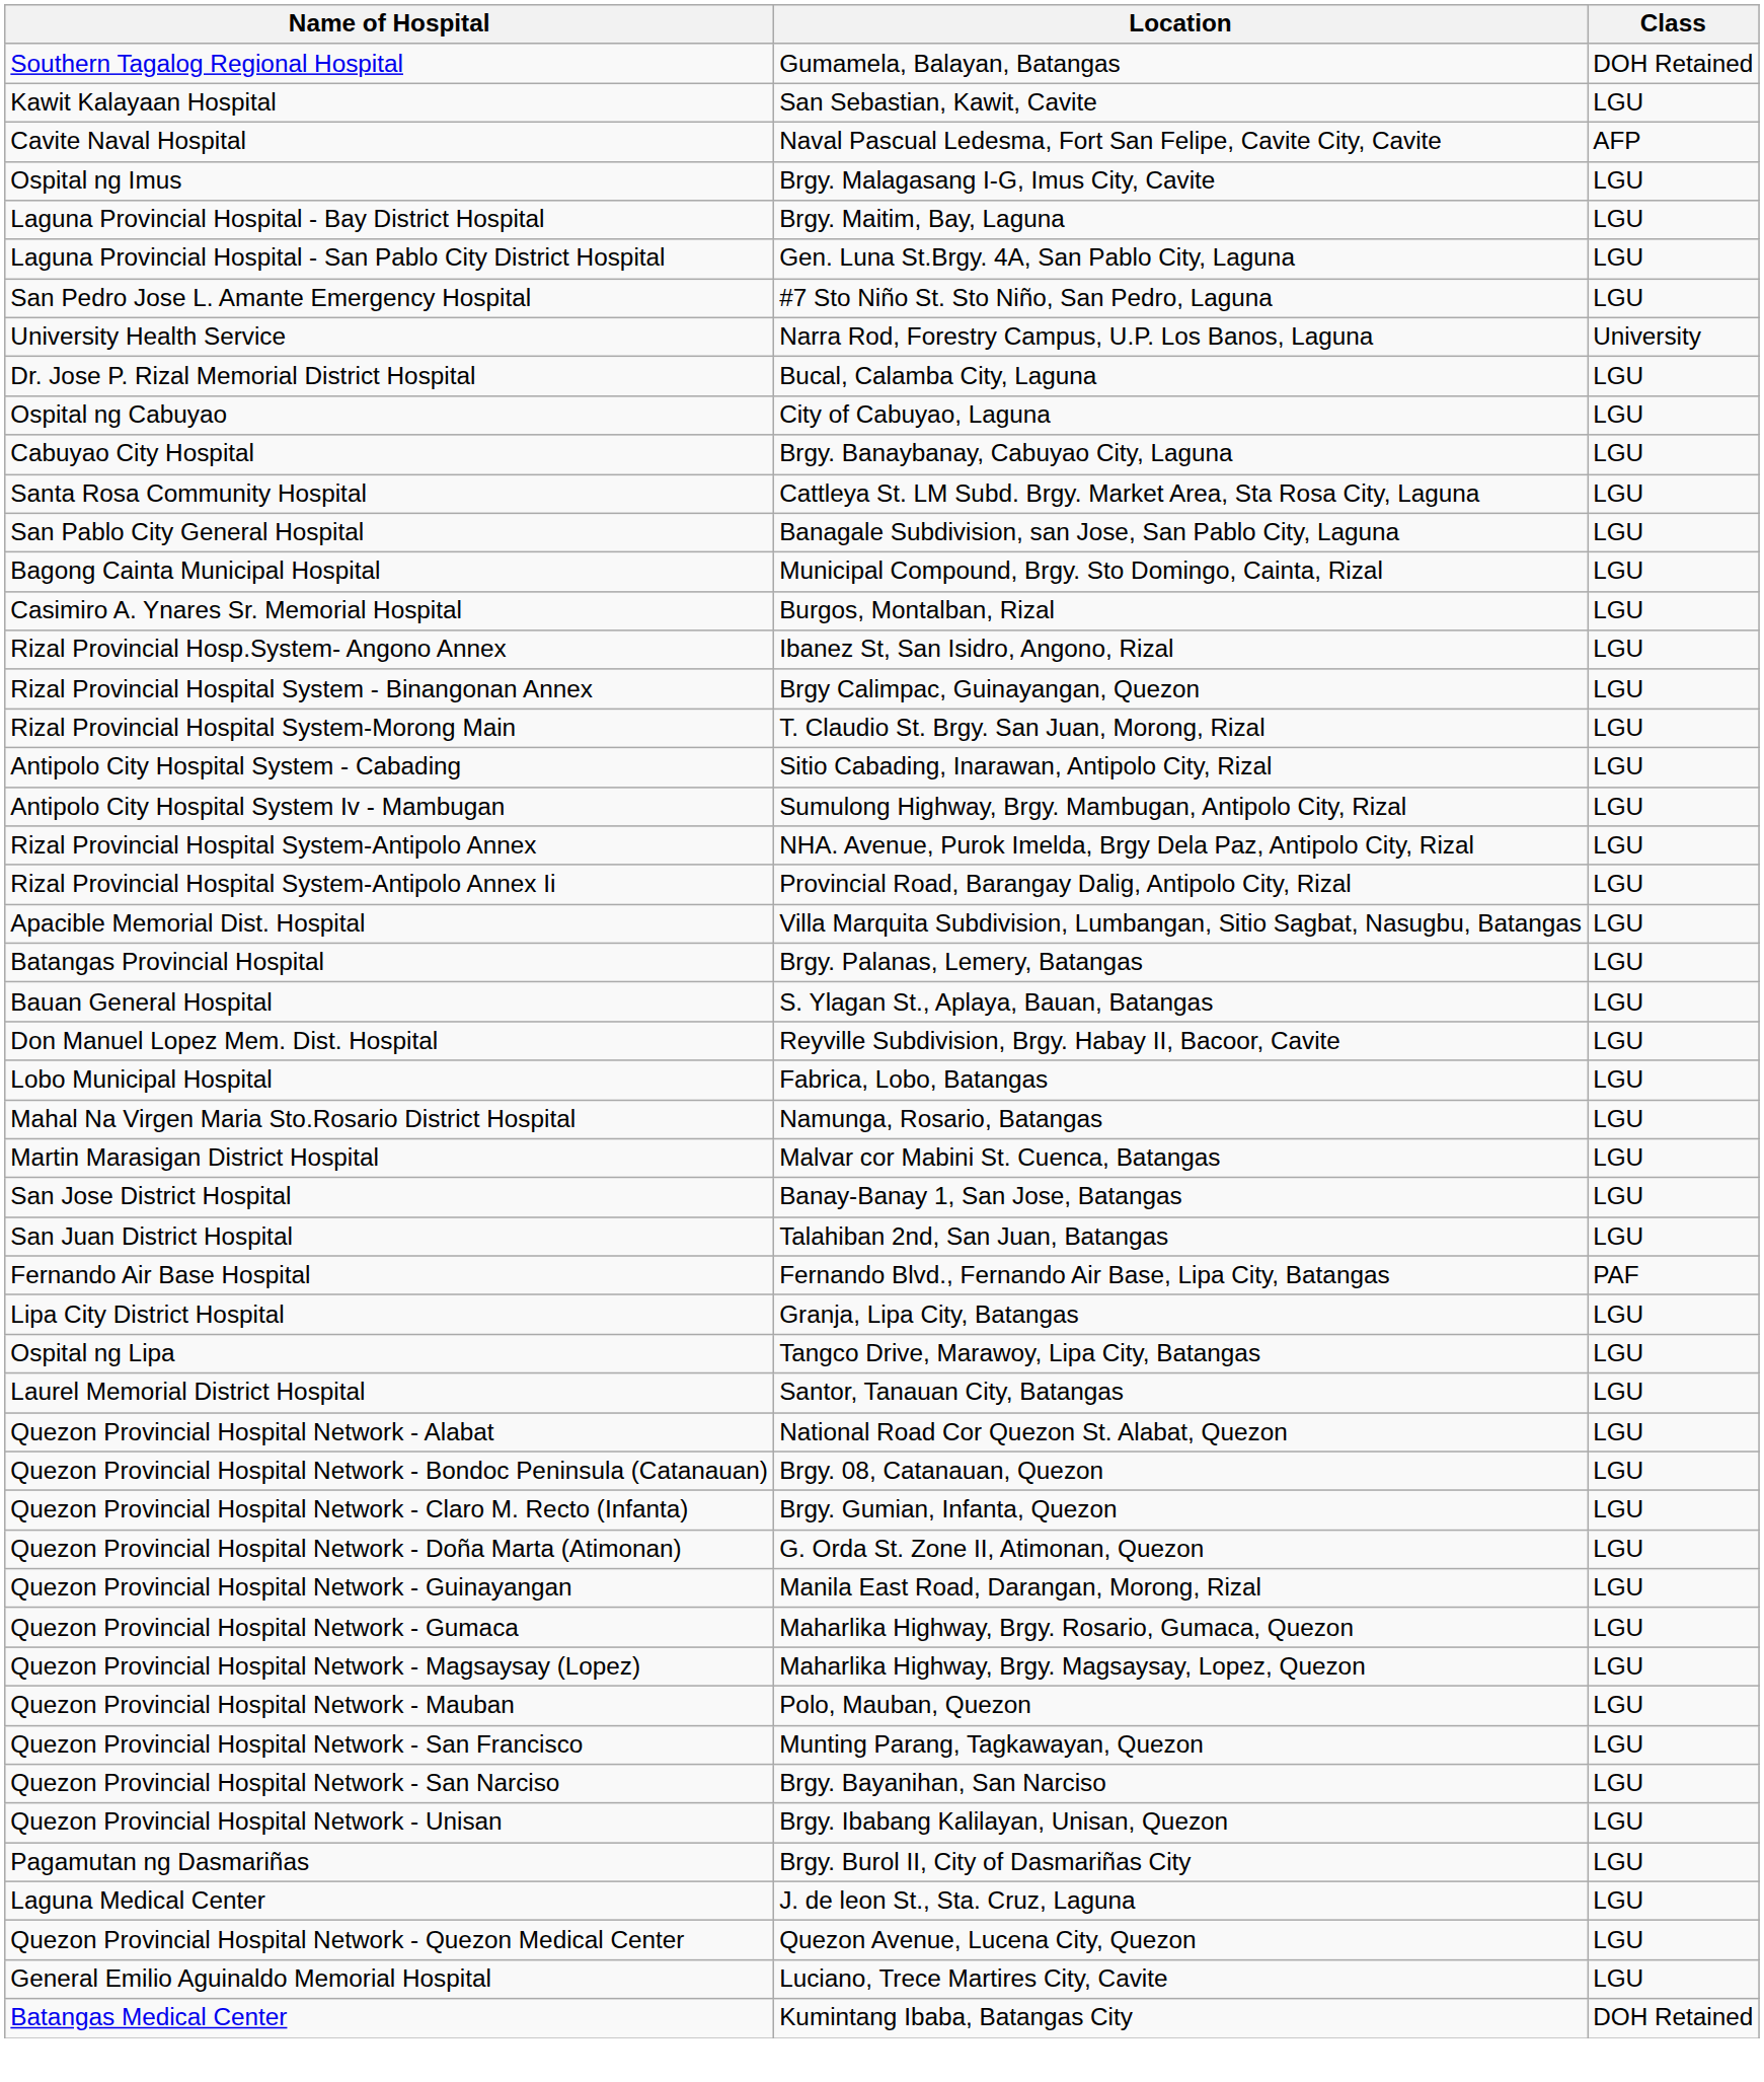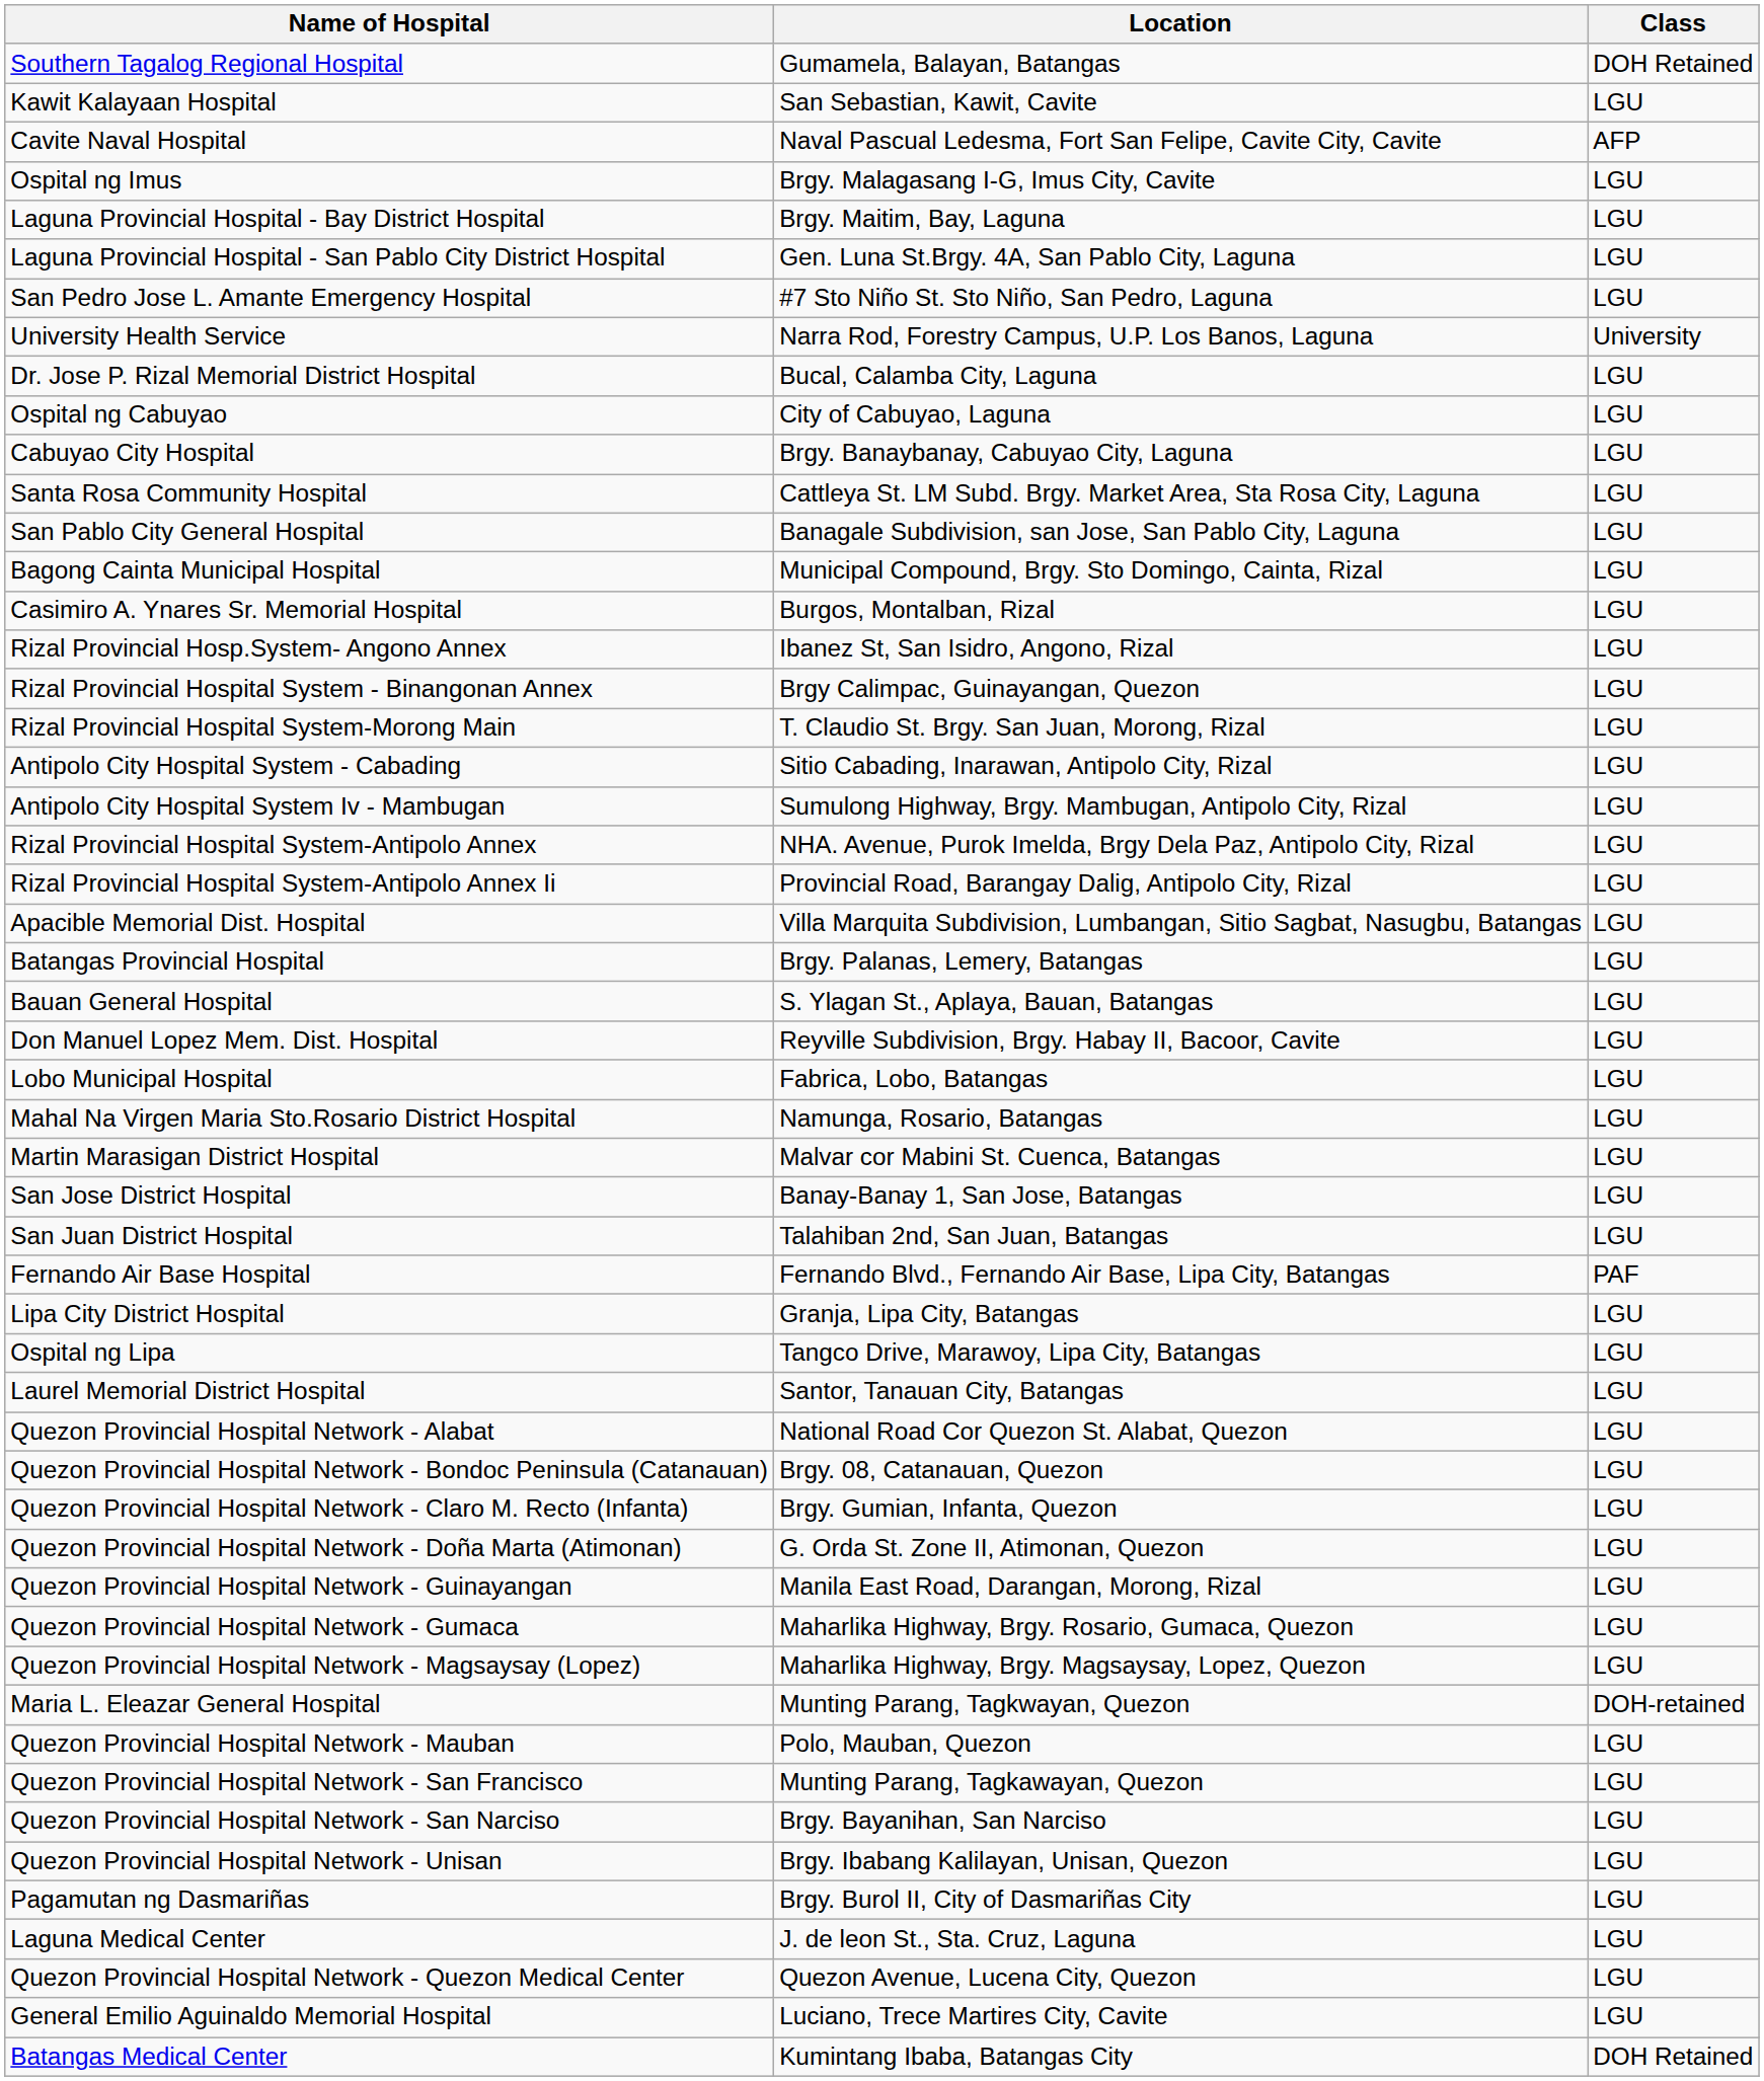+ row: Maria L. Eleazar General Hospital | Munting Parang, Tagkwayan, Quezon | DOH-retained
